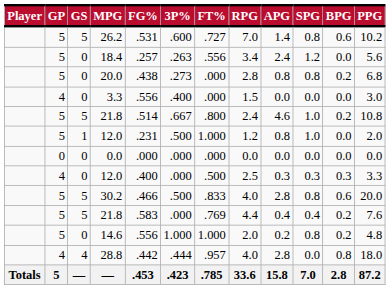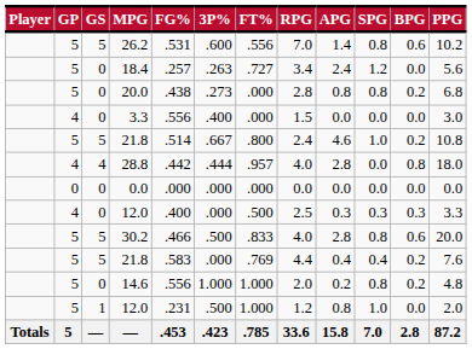26.2 | FT%: .727 -> .556
18.4 | FT%: .556 -> .727
rows swapped: 28.8 <-> 1 / 12.0
